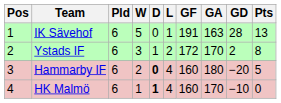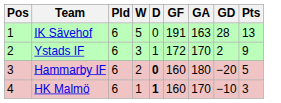- column: L | 1 | 2 | 4 | 4
Ystads IF | Pts: 8 -> 9
HK Malmö | Pts: 0 -> 3
